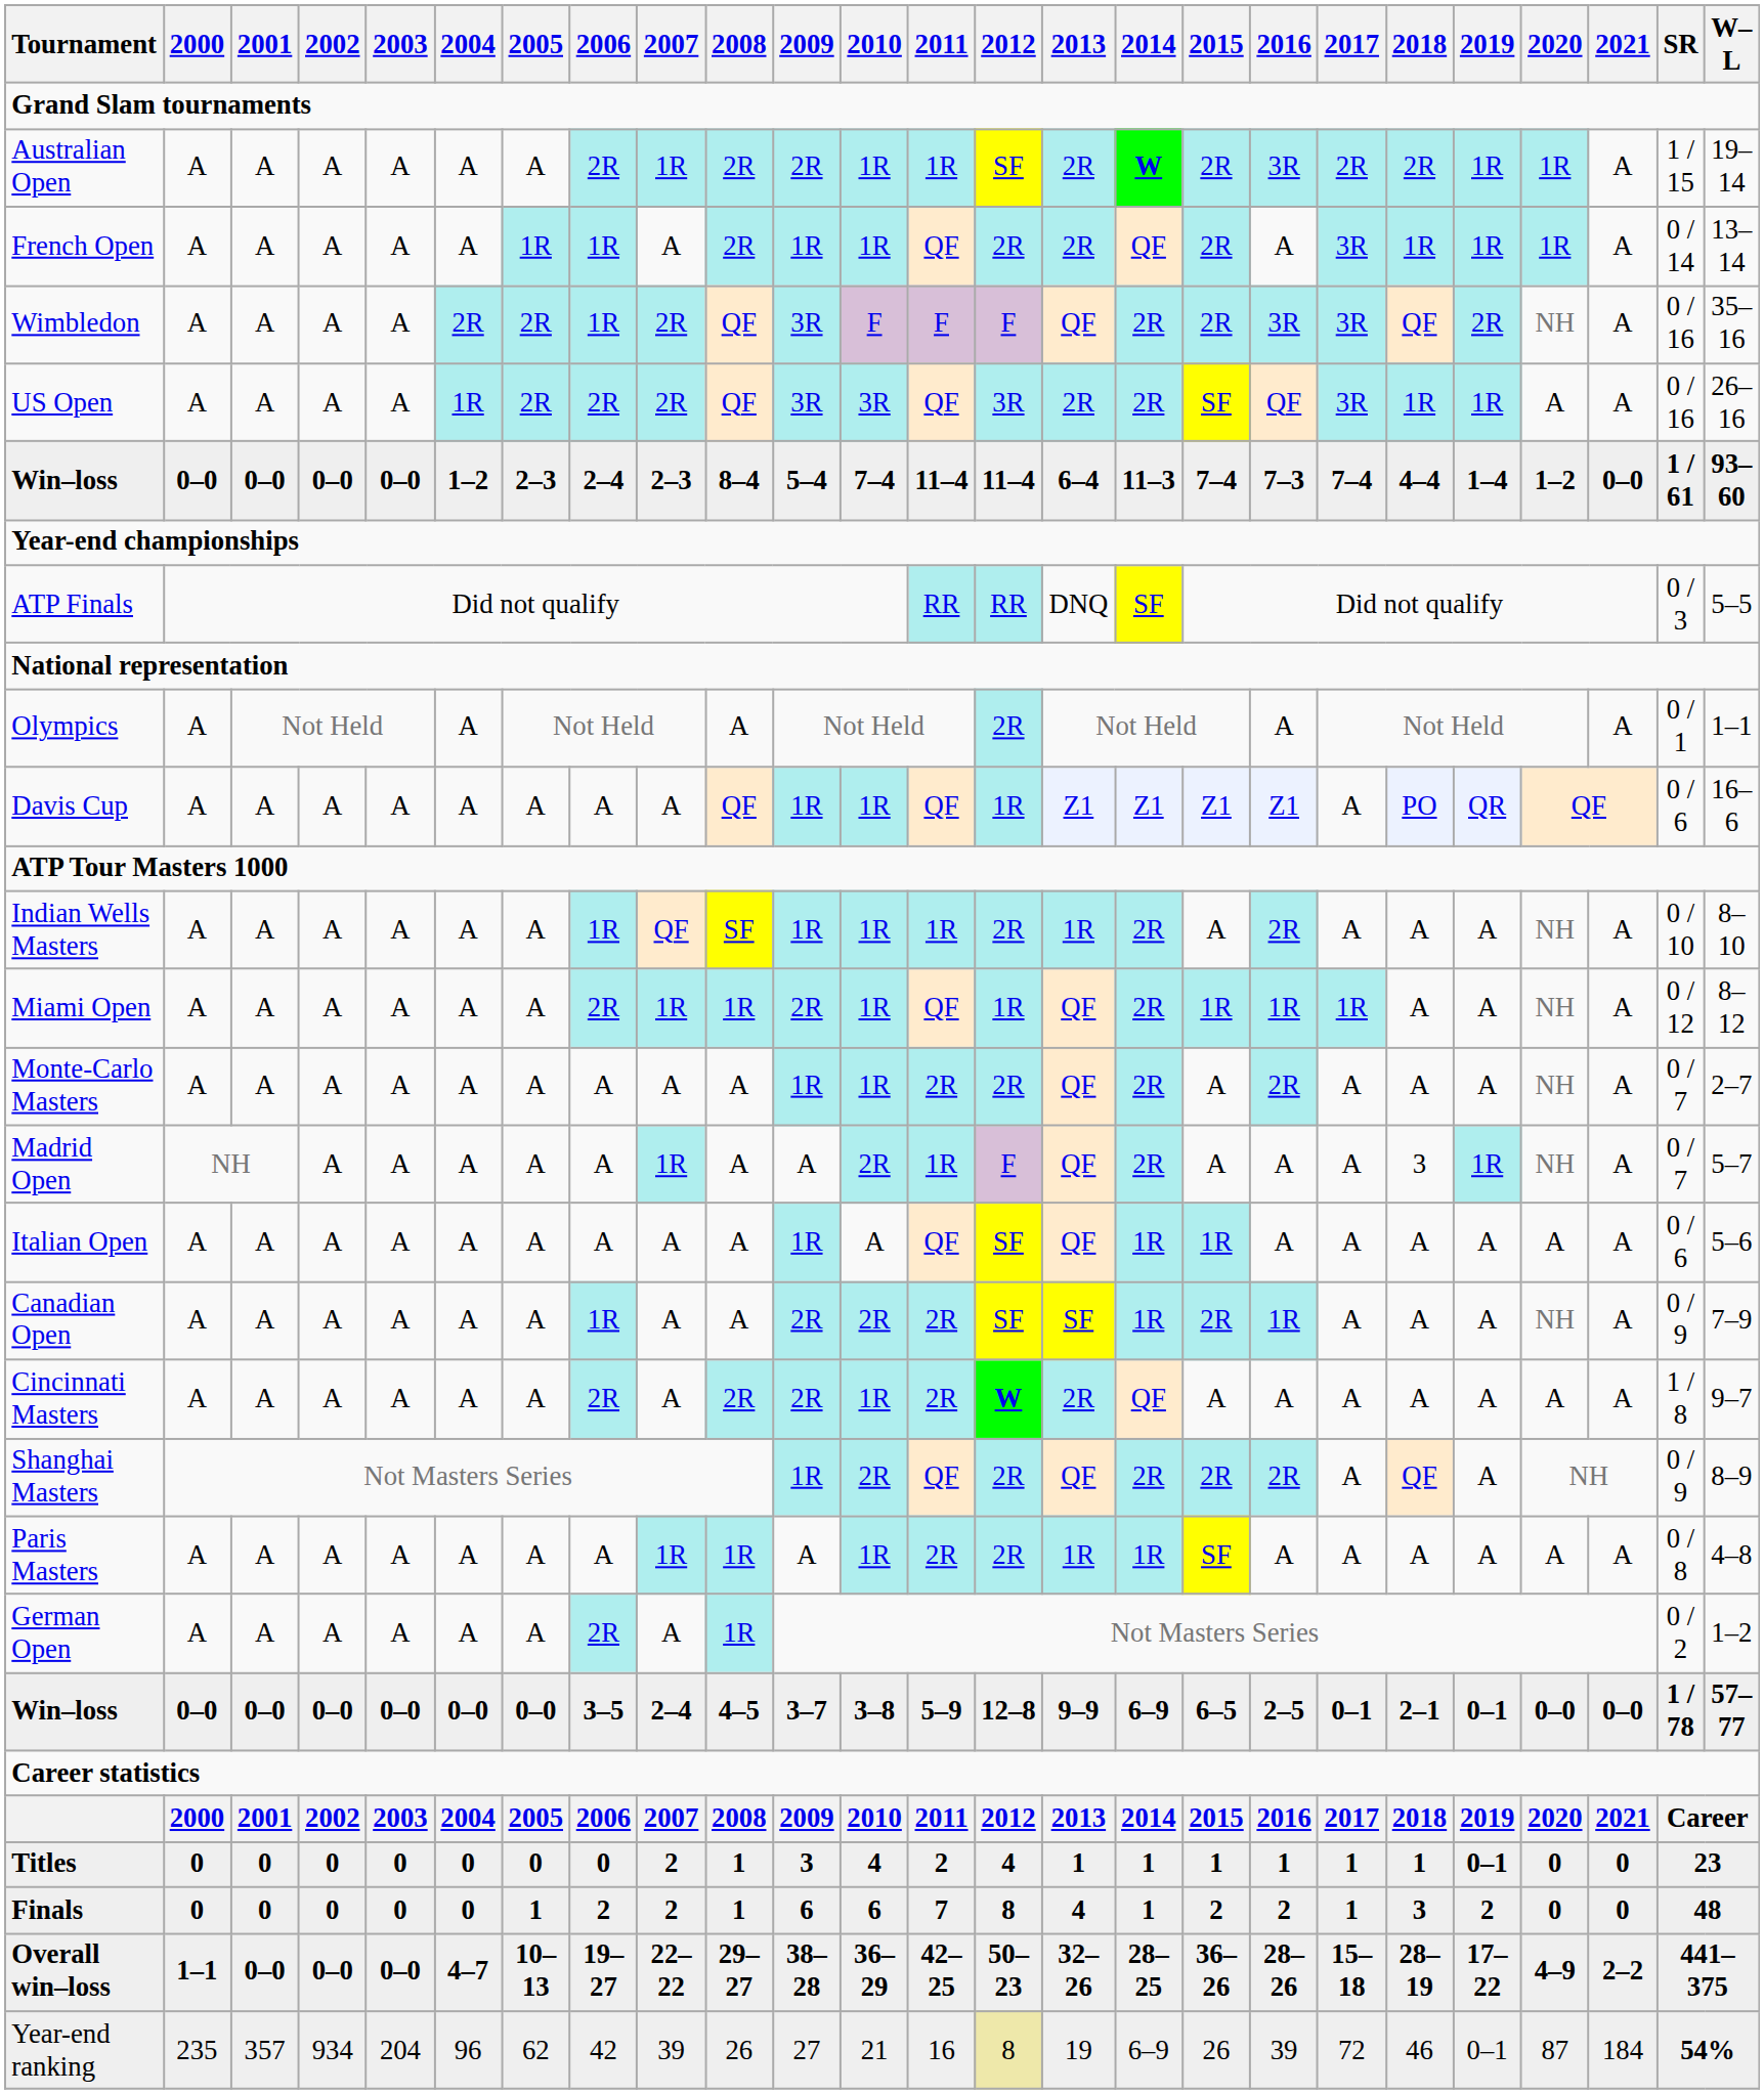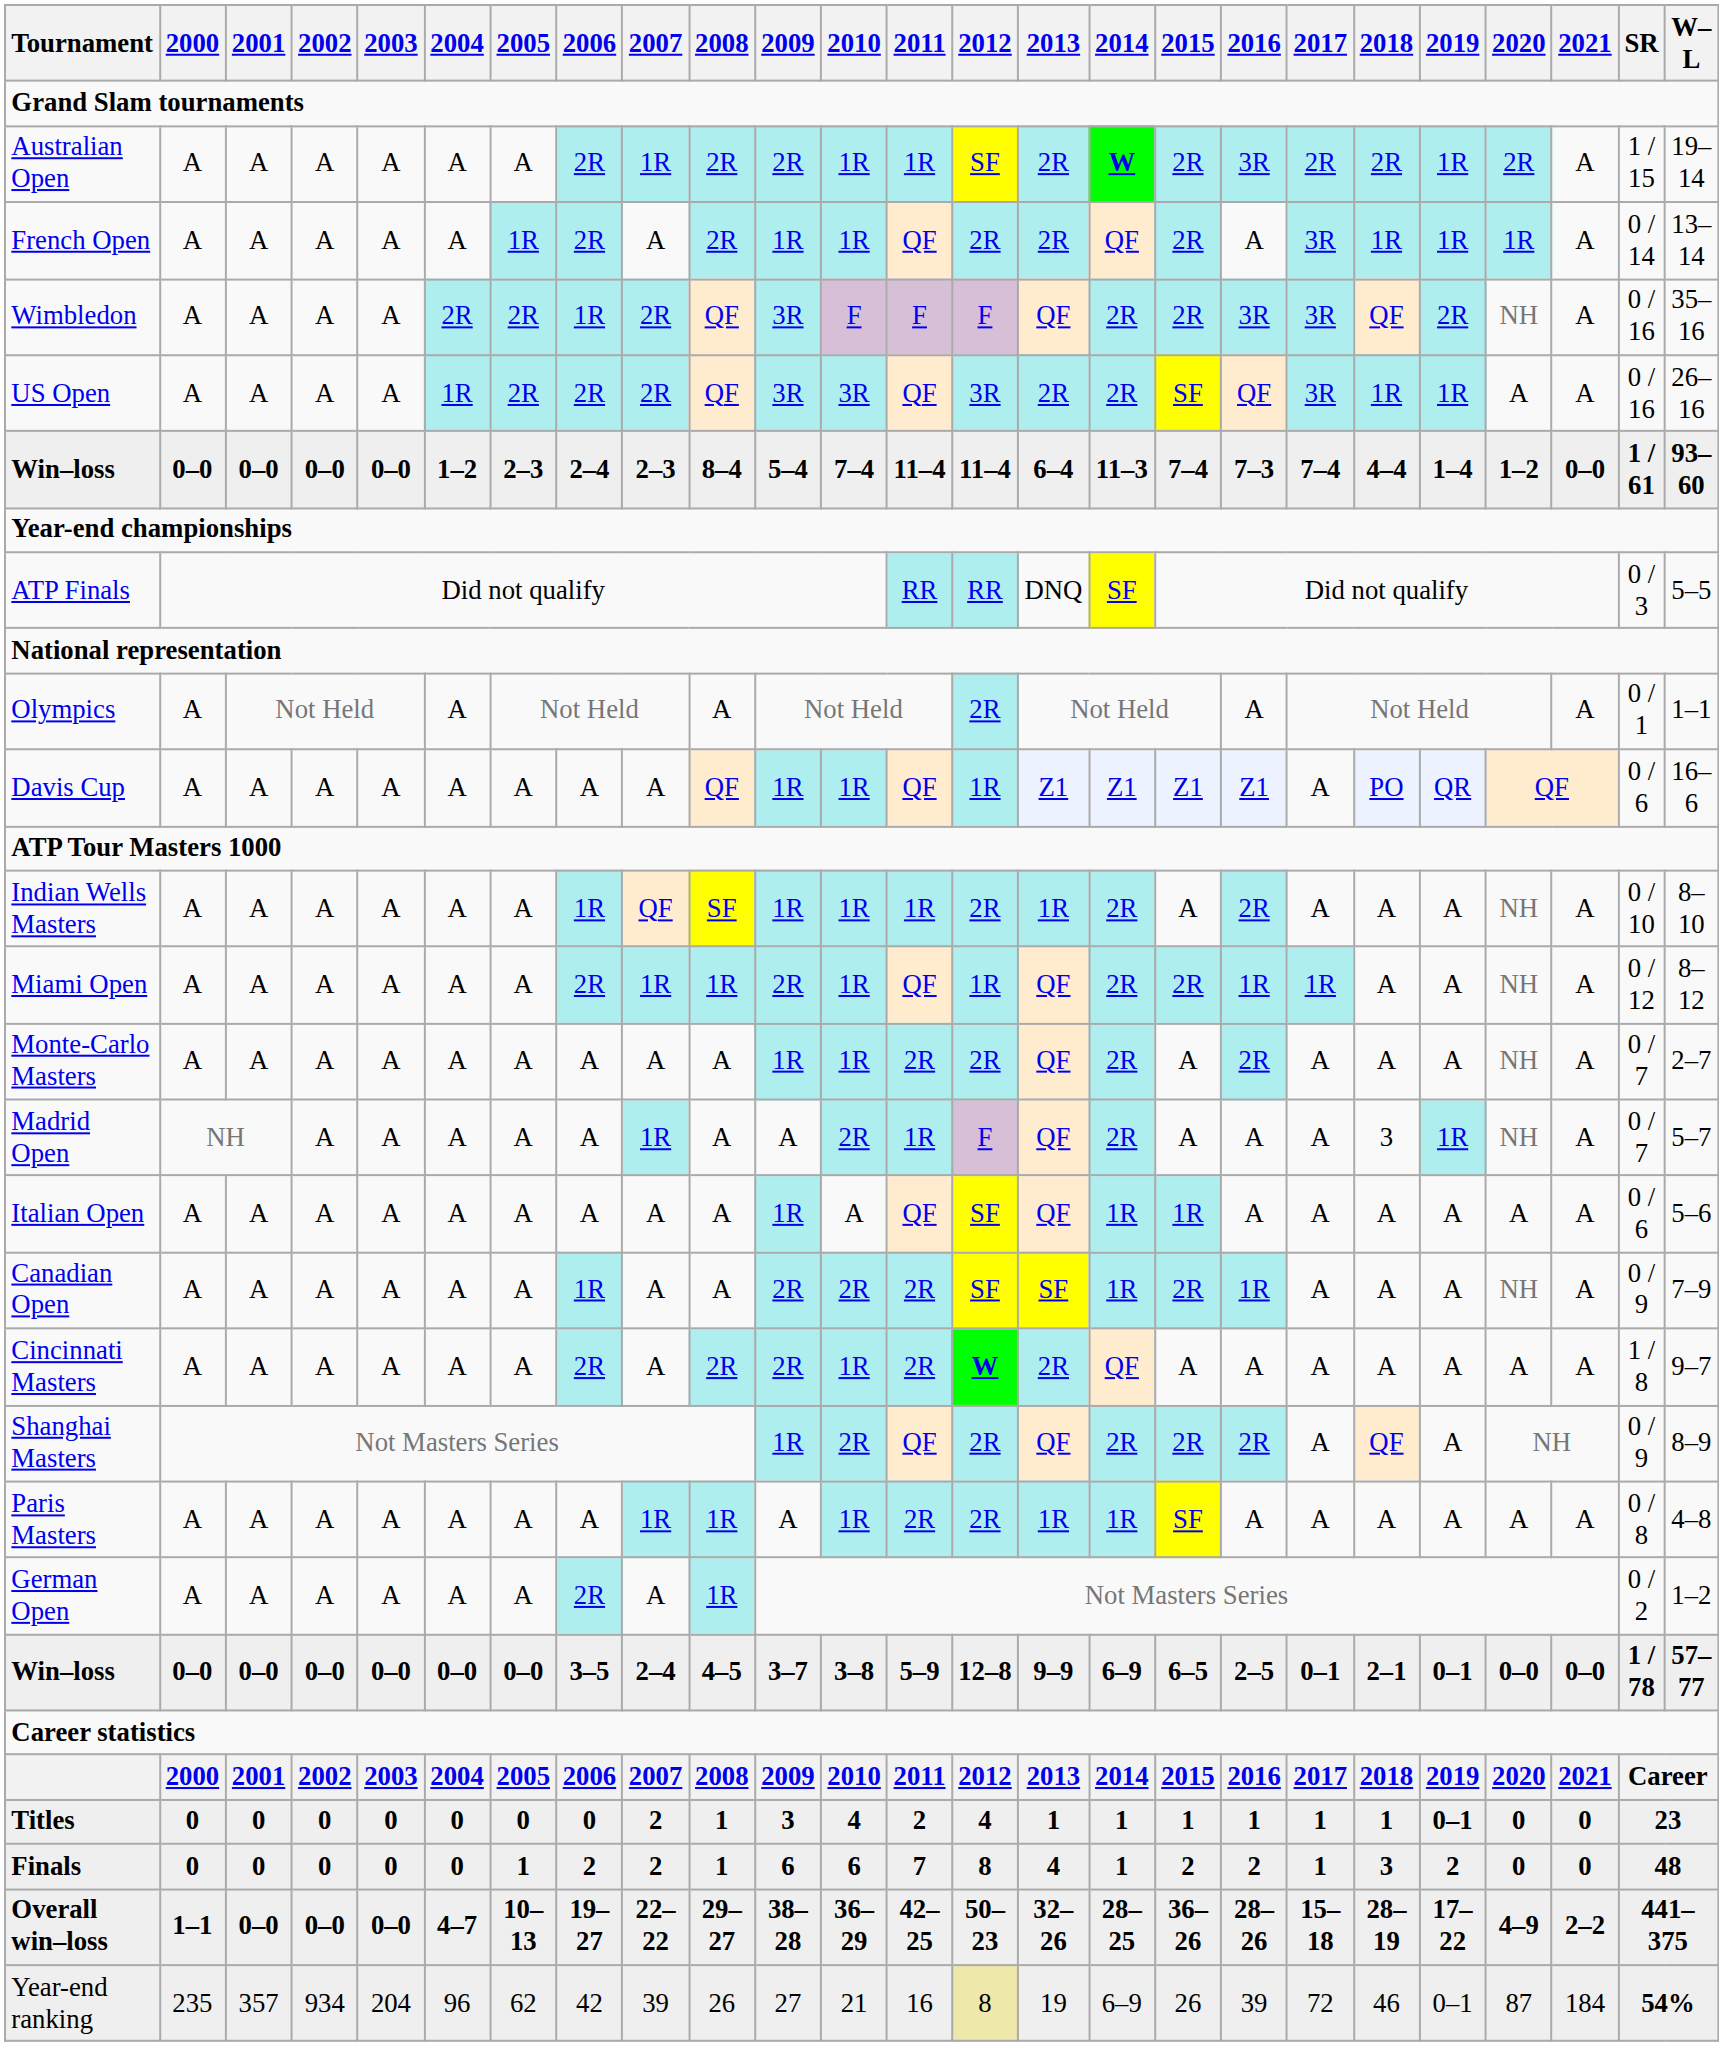Australian Open | 2020: 1R -> 2R
French Open | 2006: 1R -> 2R
Miami Open | 2015: 1R -> 2R
